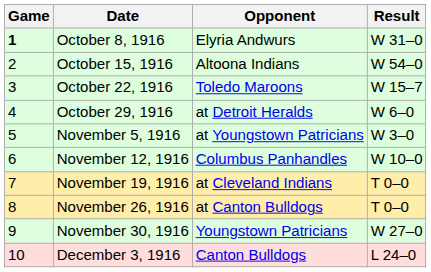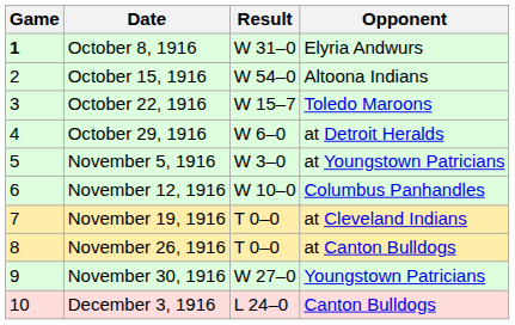columns swapped: Opponent <-> Result
